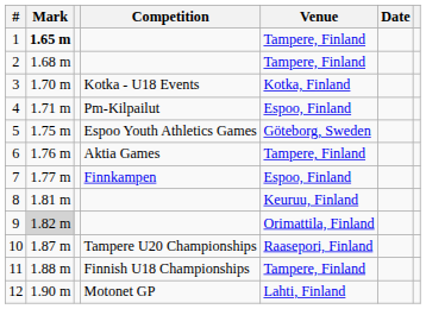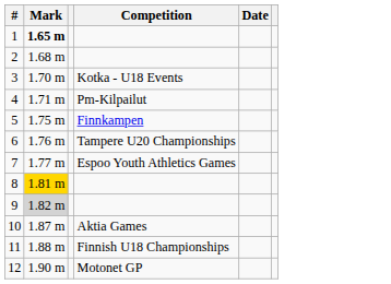- column: Venue | Tampere, Finland | Tampere, Finland | Kotka, Finland | Espoo, Finland | Göteborg, Sweden | Tampere, Finland | Espoo, Finland | Keuruu, Finland | Orimattila, Finland | Raasepori, Finland | Tampere, Finland | Lahti, Finland
5 | Competition: Espoo Youth Athletics Games -> Finnkampen
6 | Competition: Aktia Games -> Tampere U20 Championships
7 | Competition: Finnkampen -> Espoo Youth Athletics Games
8 | Mark: no background -> gold background
10 | Competition: Tampere U20 Championships -> Aktia Games
